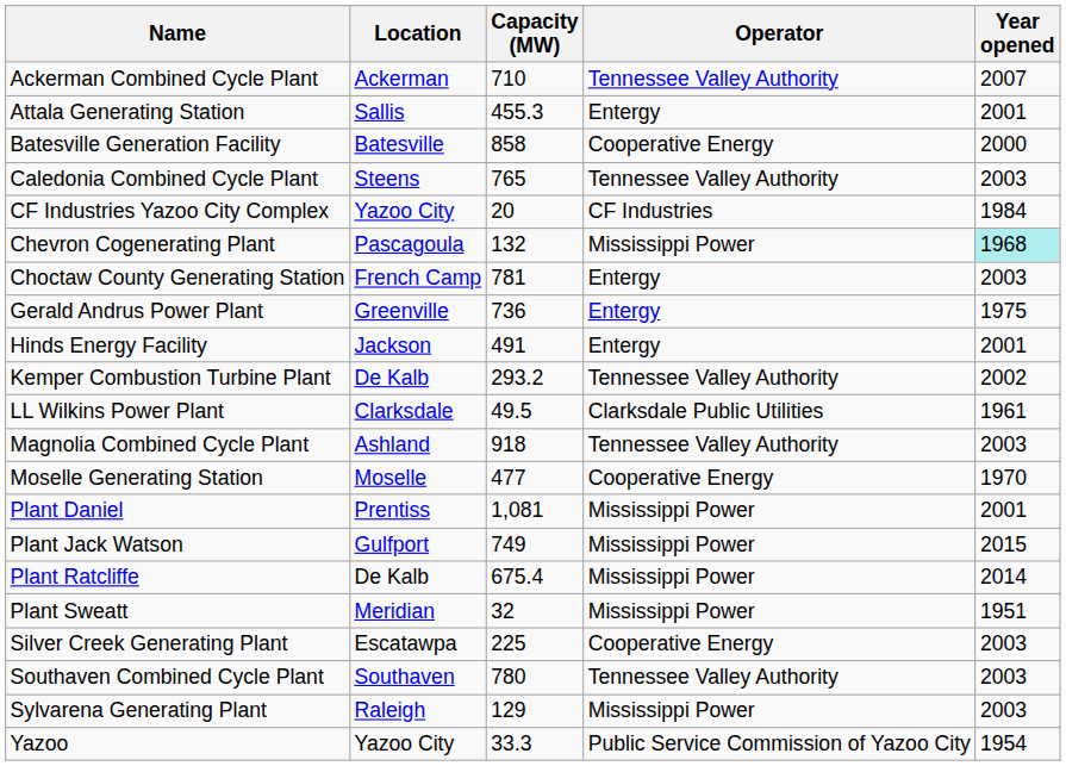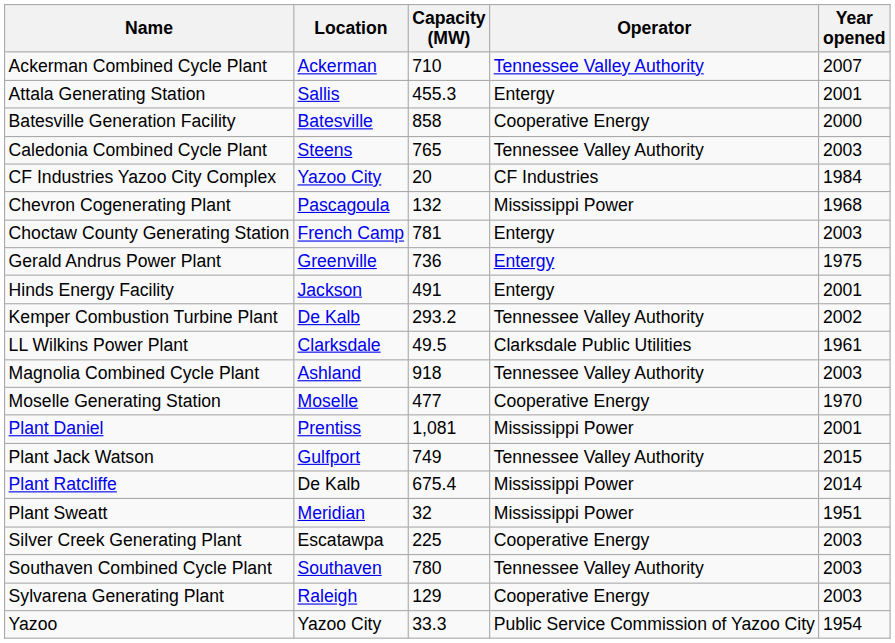Chevron Cogenerating Plant | Year opened: paleturquoise background -> no background
Plant Jack Watson | Operator: Mississippi Power -> Tennessee Valley Authority
Sylvarena Generating Plant | Operator: Mississippi Power -> Cooperative Energy
